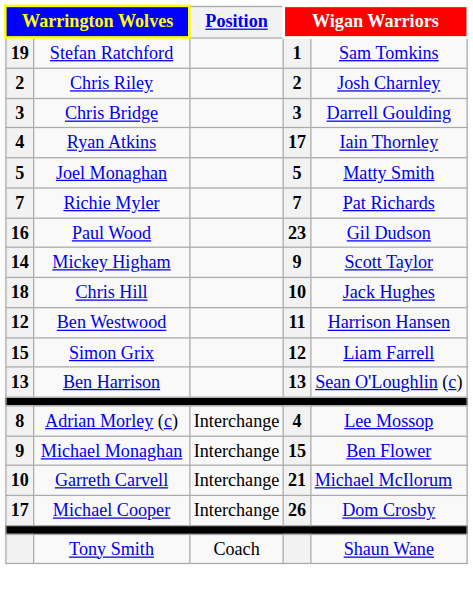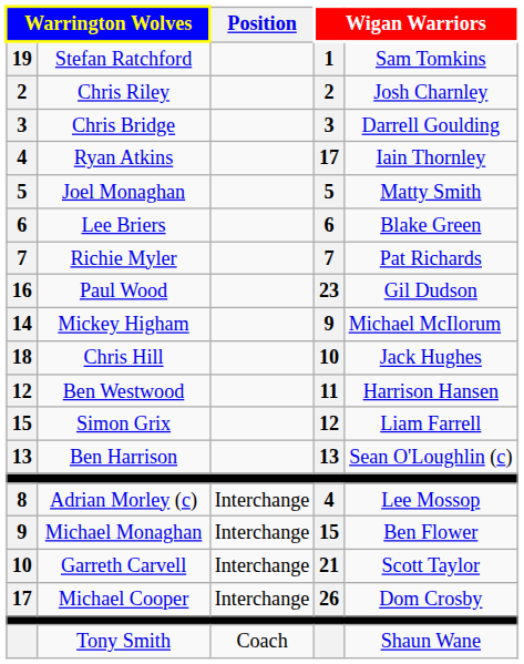+ row: 6 | Lee Briers | 6 | Blake Green
Mickey Higham | column 5: Scott Taylor -> Michael McIlorum
Garreth Carvell | column 5: Michael McIlorum -> Scott Taylor
